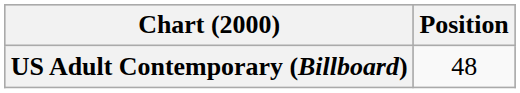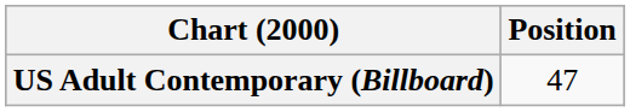US Adult Contemporary (Billboard) | Position: 48 -> 47
